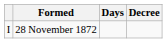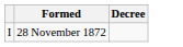- column: Days
